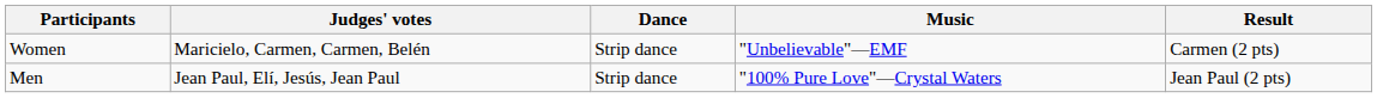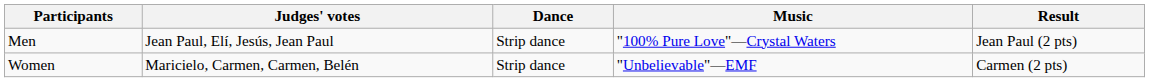rows swapped: Women <-> Men
